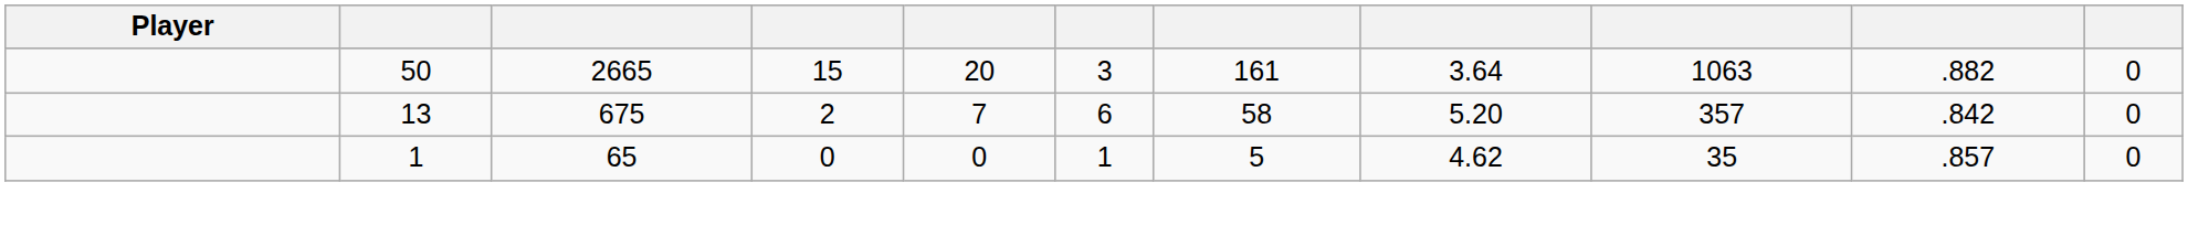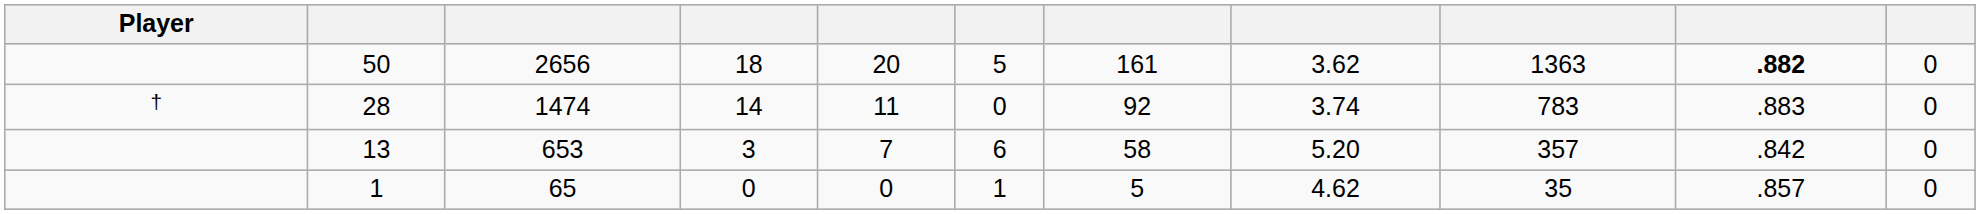50 | column 3: 2665 -> 2656
50 | column 4: 15 -> 18
50 | column 6: 3 -> 5
50 | column 8: 3.64 -> 3.62
50 | column 9: 1063 -> 1363
50 | column 10: normal -> bold
+ row: † | 28 | 1474 | 14 | 11 | 0 | 92 | 3.74 | 783 | .883 | 0
13 | column 3: 675 -> 653
13 | column 4: 2 -> 3
